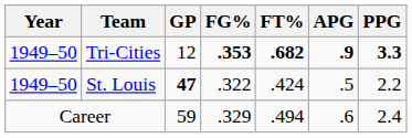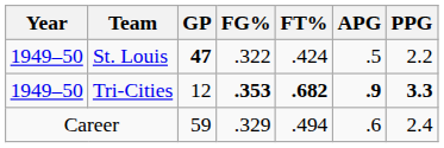rows swapped: Tri-Cities <-> St. Louis
